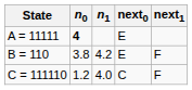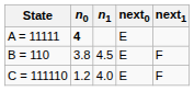B = 110 | n1: 4.2 -> 4.5
C = 111110 | next0: C -> E
